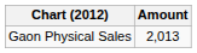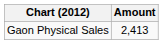Gaon Physical Sales | Amount: 2,013 -> 2,413
